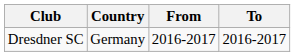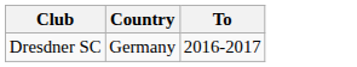- column: From | 2016-2017
